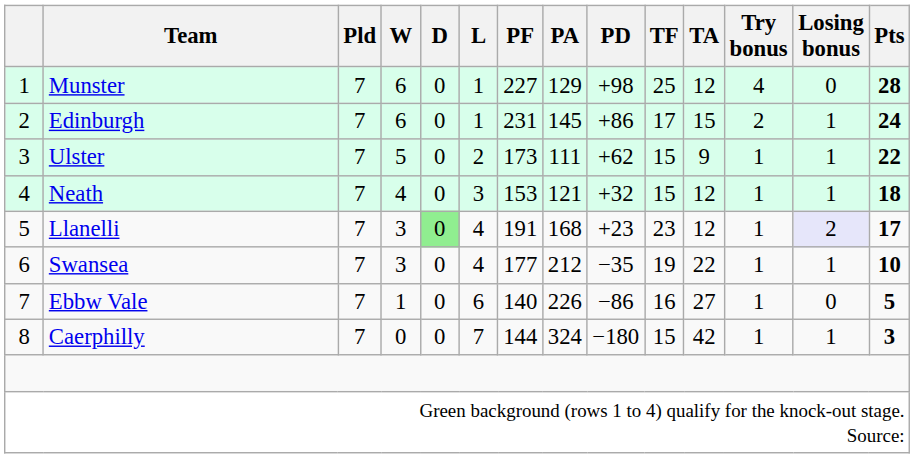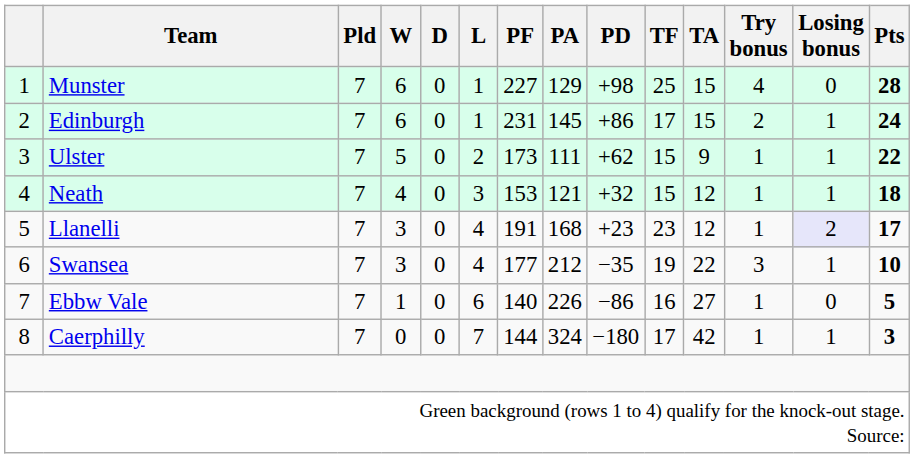Munster | TA: 12 -> 15
Llanelli | D: lightgreen background -> no background
Swansea | Try bonus: 1 -> 3
Caerphilly | TF: 15 -> 17
